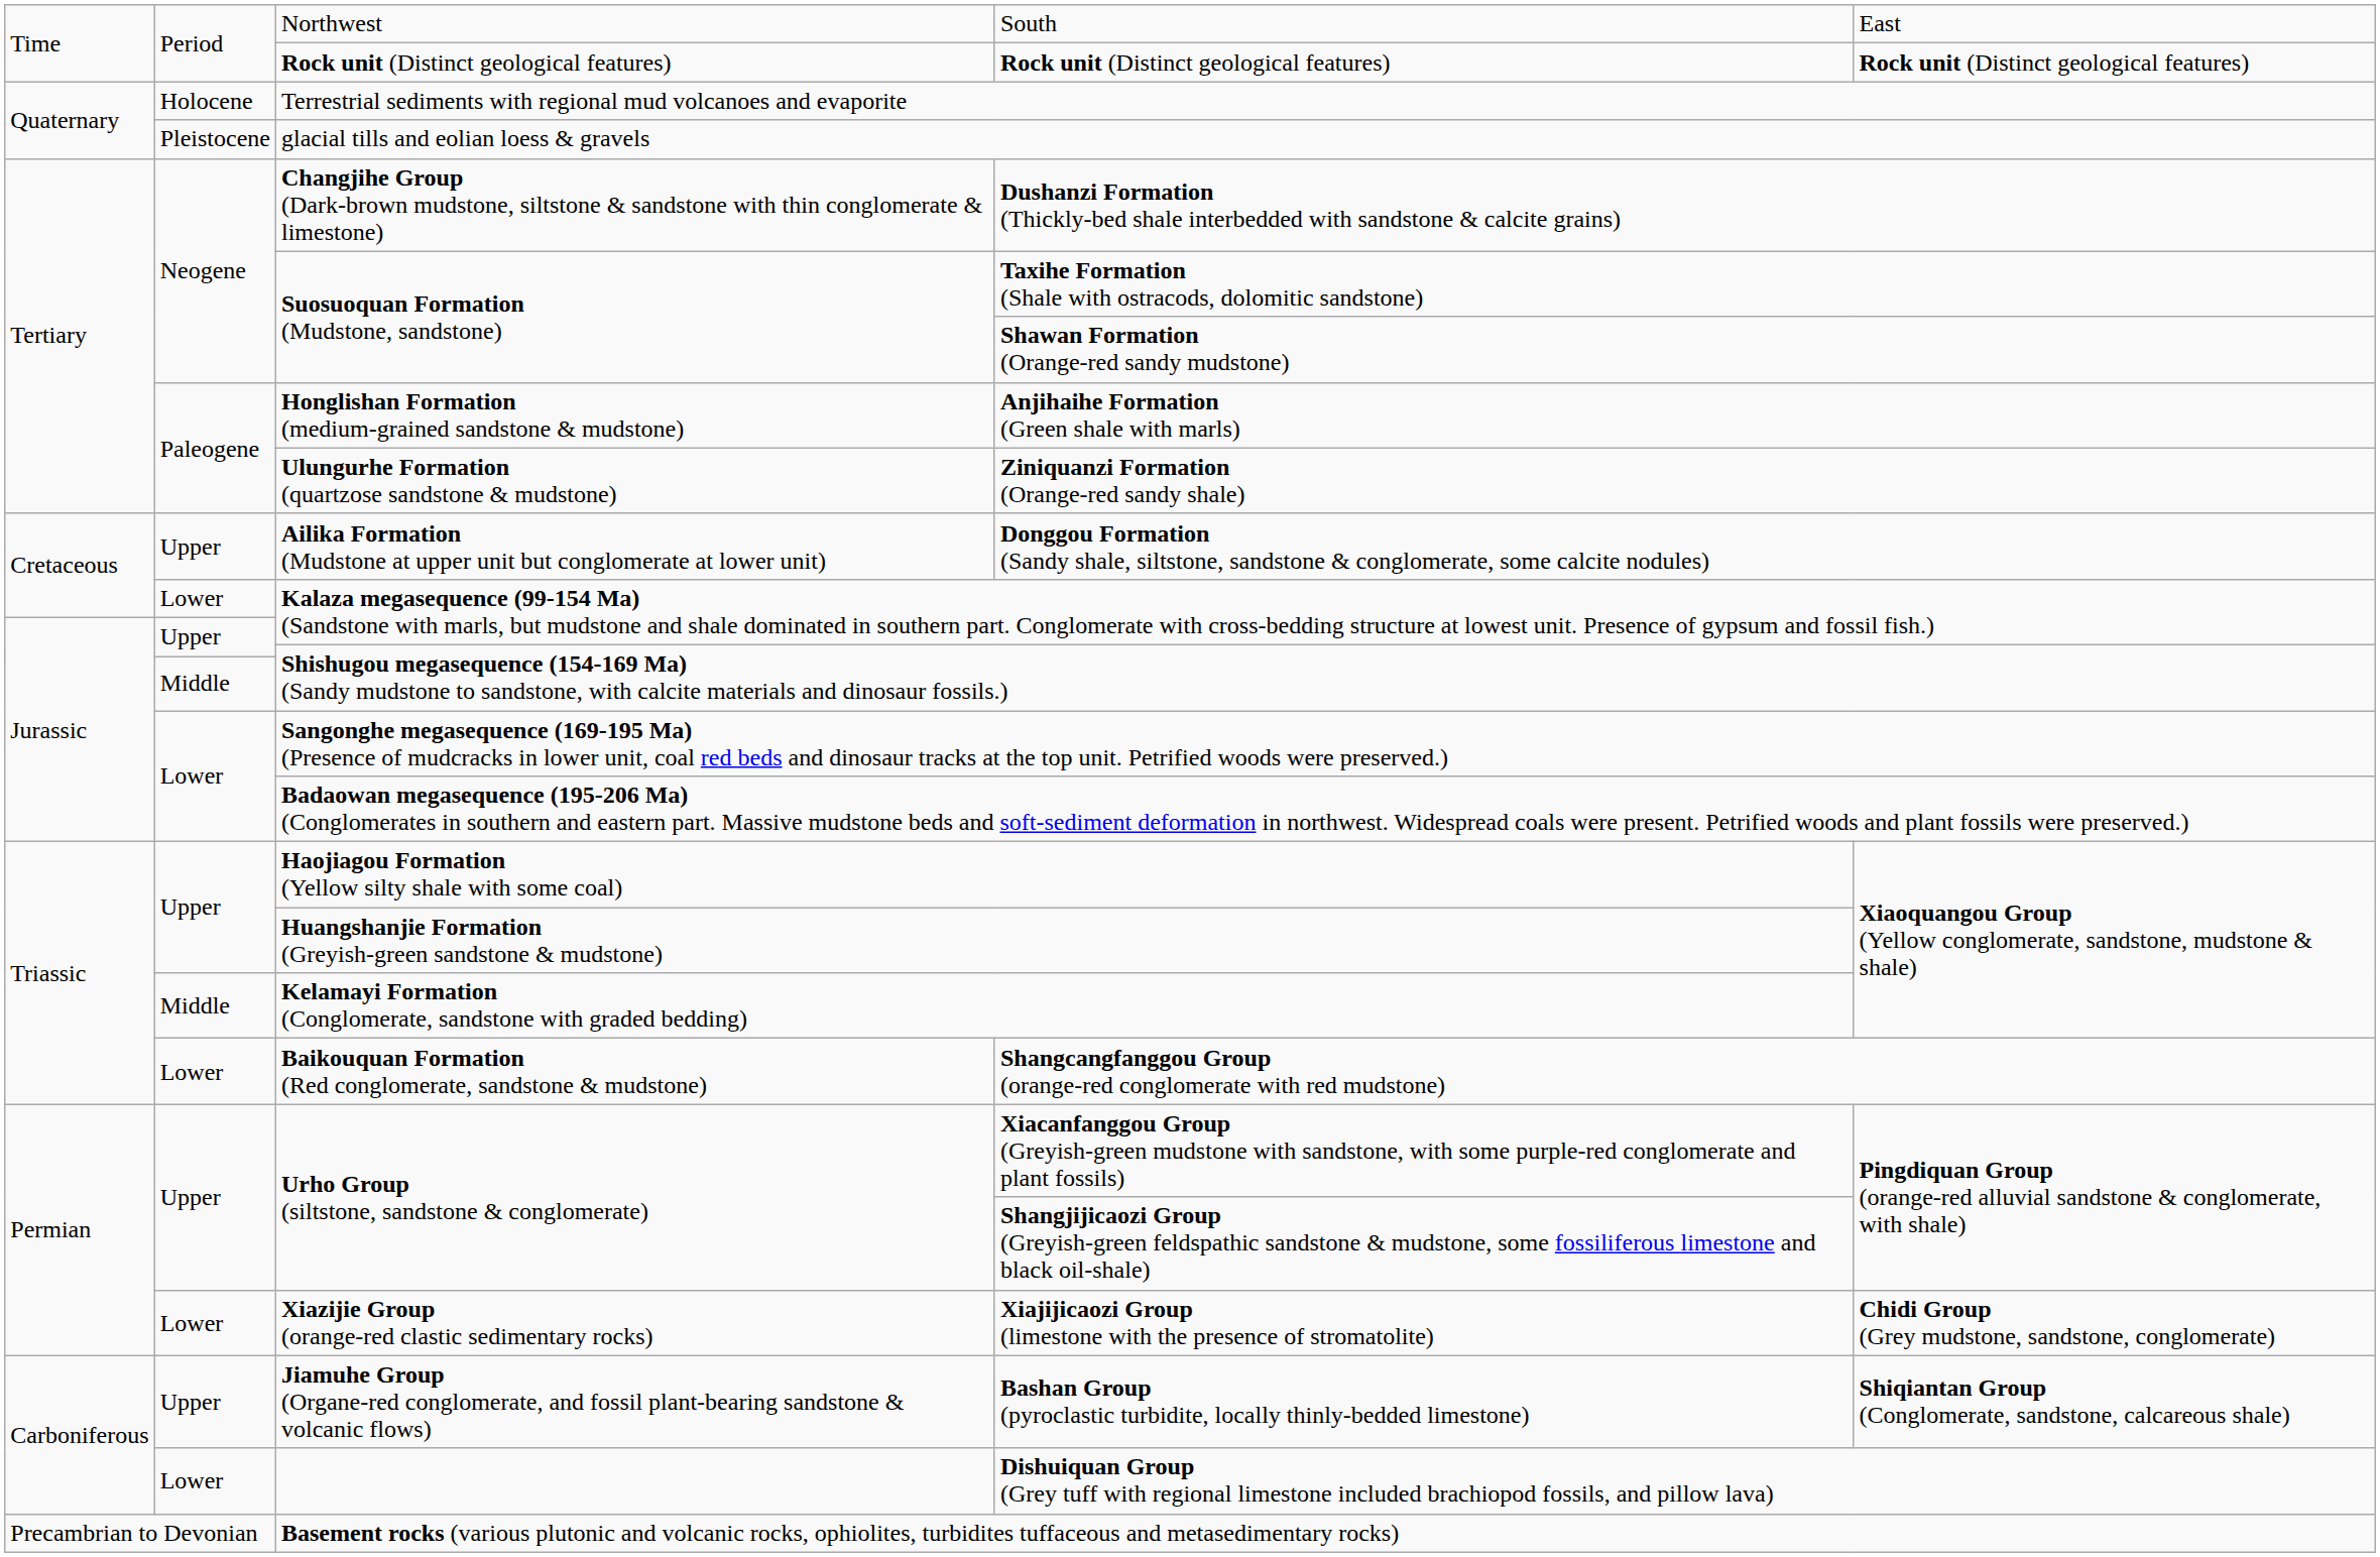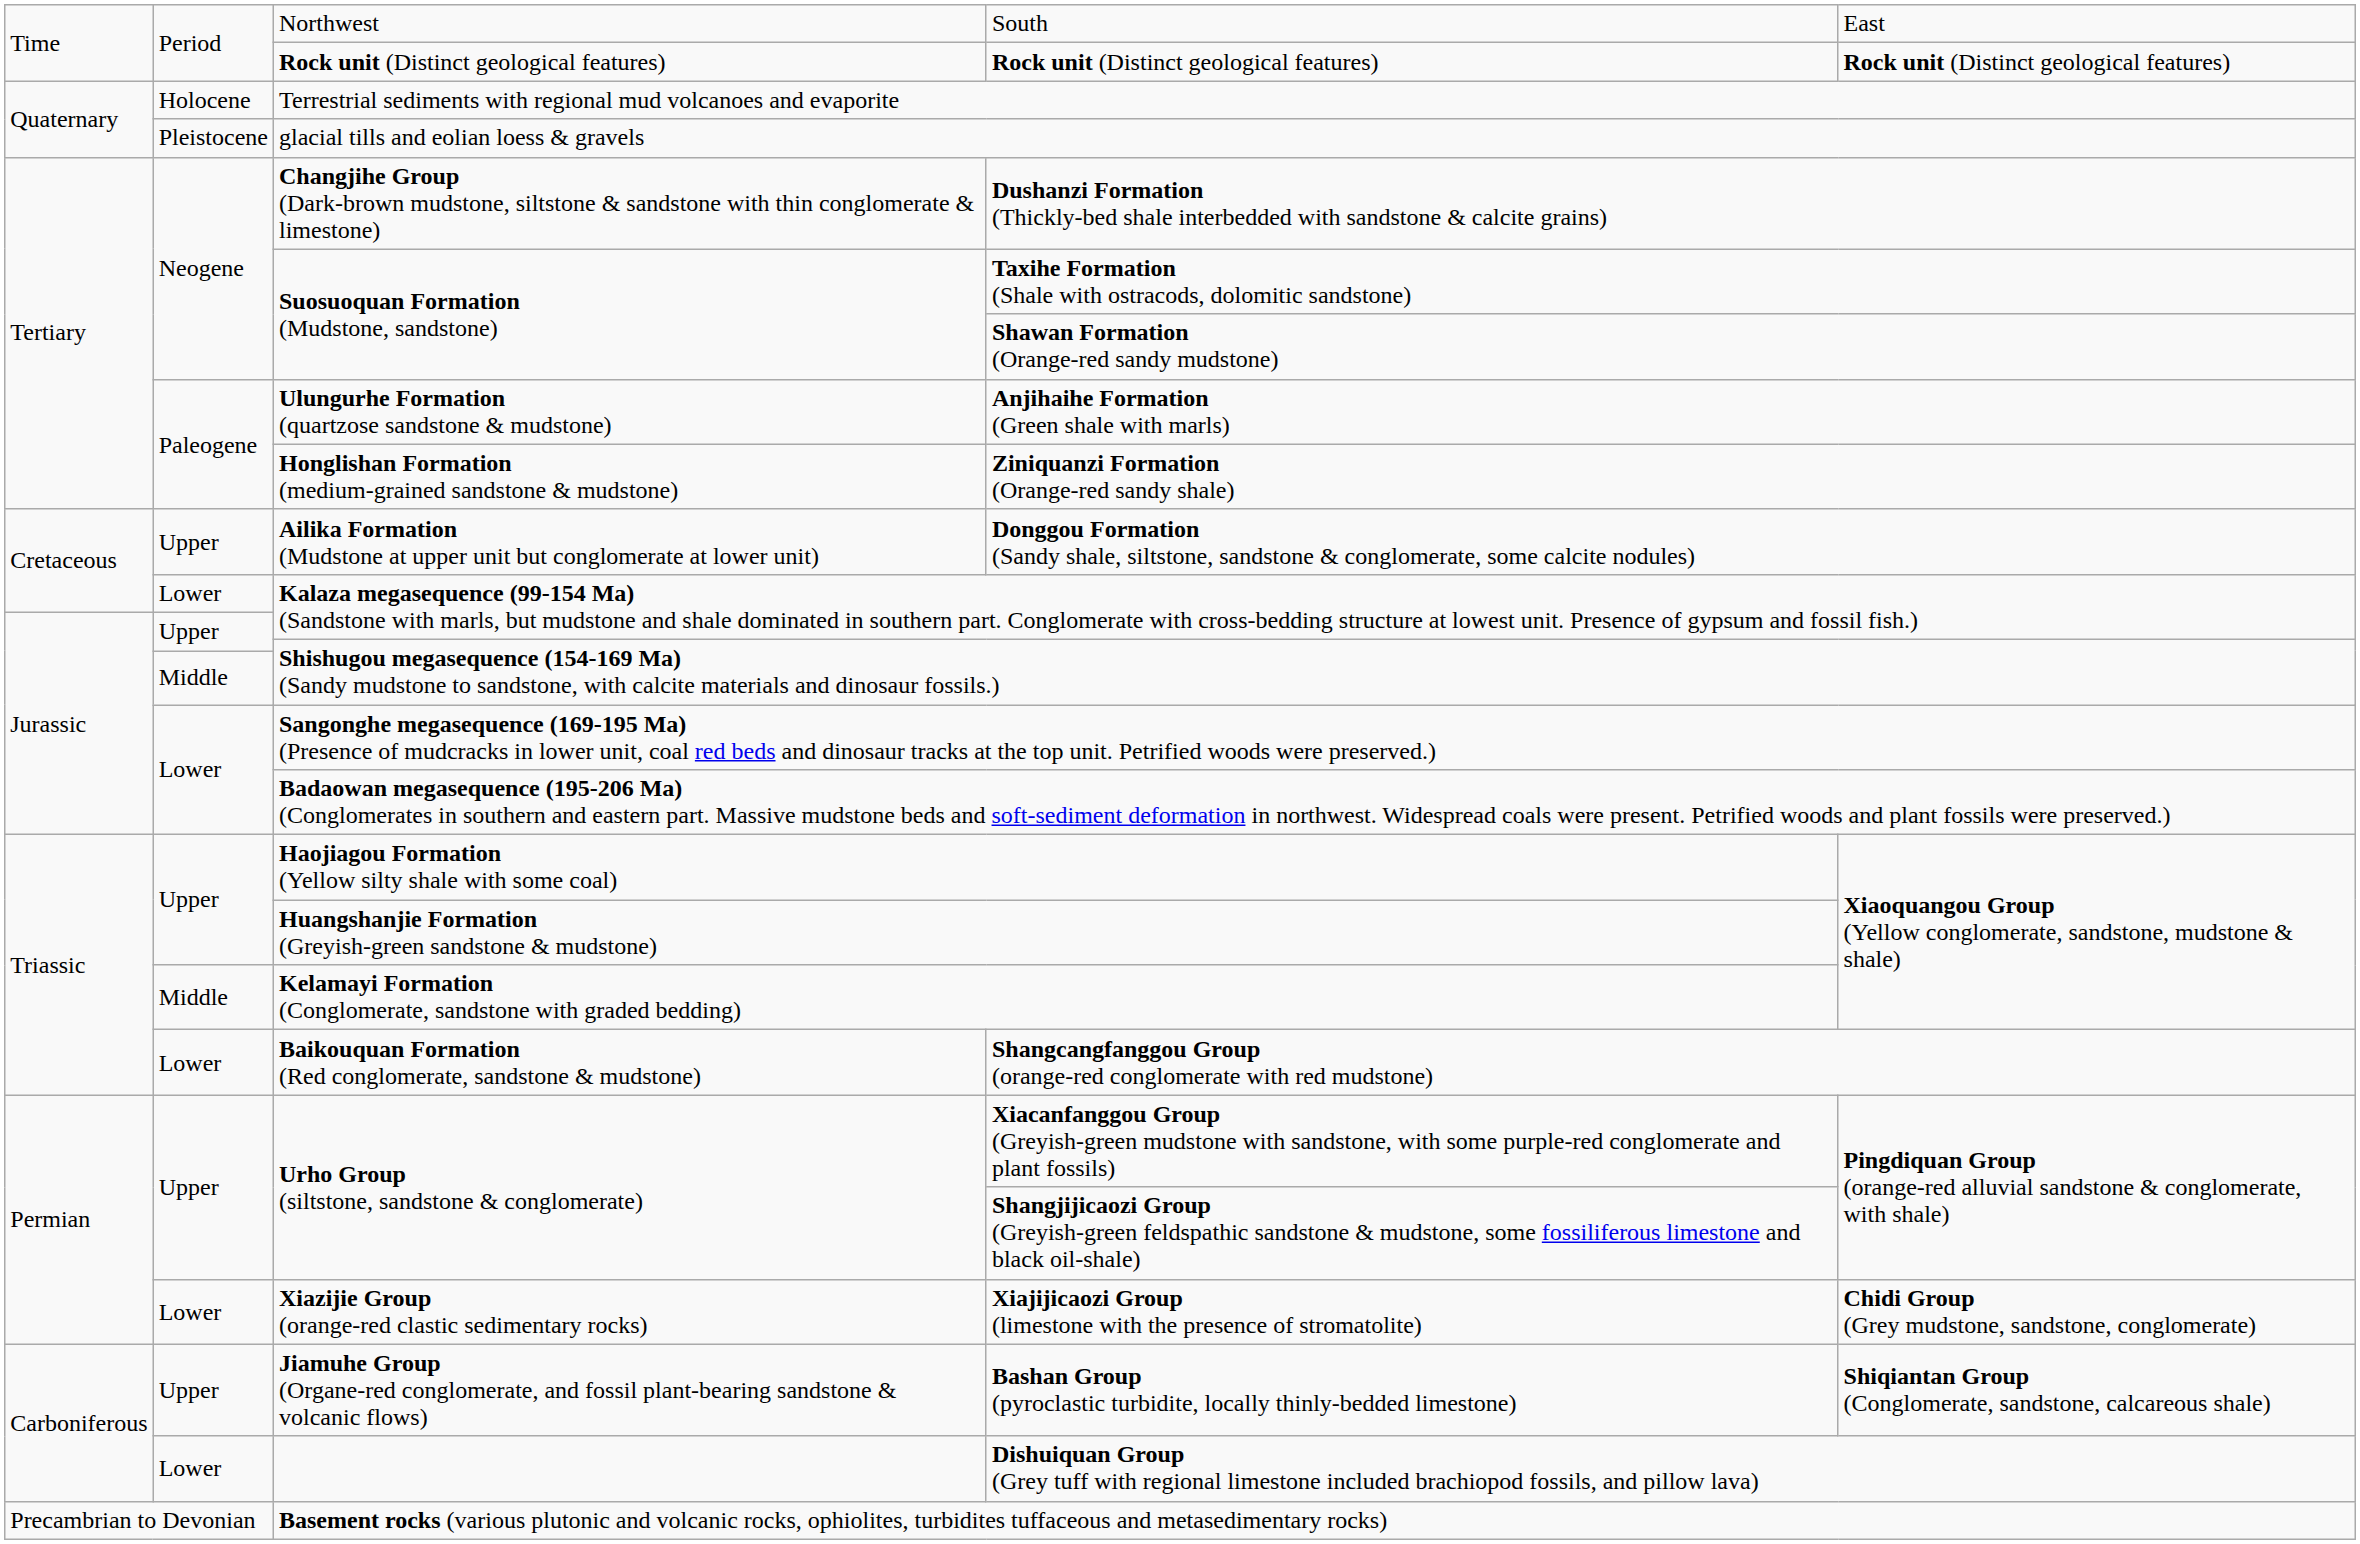Anjihaihe Formation (Green shale with marls) | column 3: Honglishan Formation (medium-grained sandstone & mudstone) -> Ulungurhe Formation (quartzose sandstone & mudstone)
Ziniquanzi Formation (Orange-red sandy shale) | column 3: Ulungurhe Formation (quartzose sandstone & mudstone) -> Honglishan Formation (medium-grained sandstone & mudstone)
